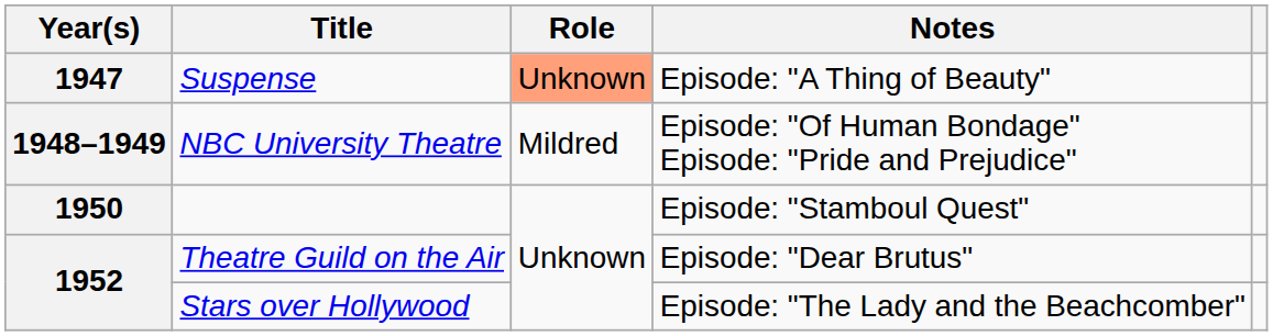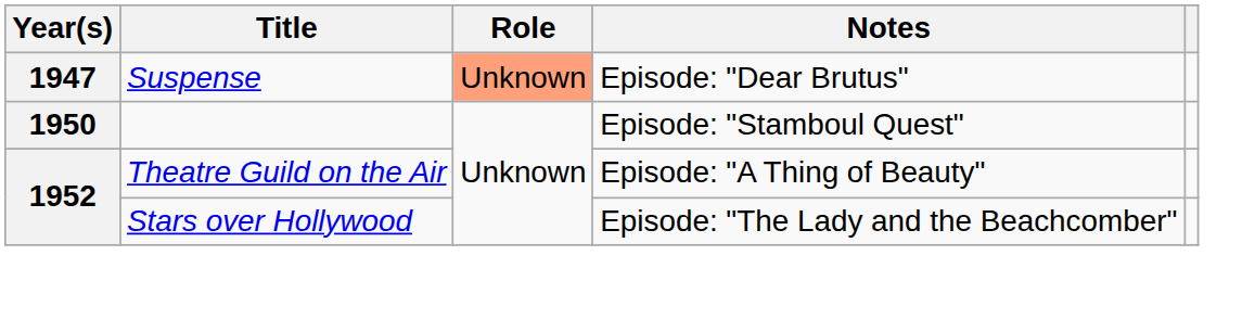Suspense | Notes: Episode: "A Thing of Beauty" -> Episode: "Dear Brutus"
- row: 1948–1949 | NBC University Theatre | Mildred | Episode: "Of Human Bondage" Episode: "Pride and Prejudice"
Theatre Guild on the Air | Notes: Episode: "Dear Brutus" -> Episode: "A Thing of Beauty"
